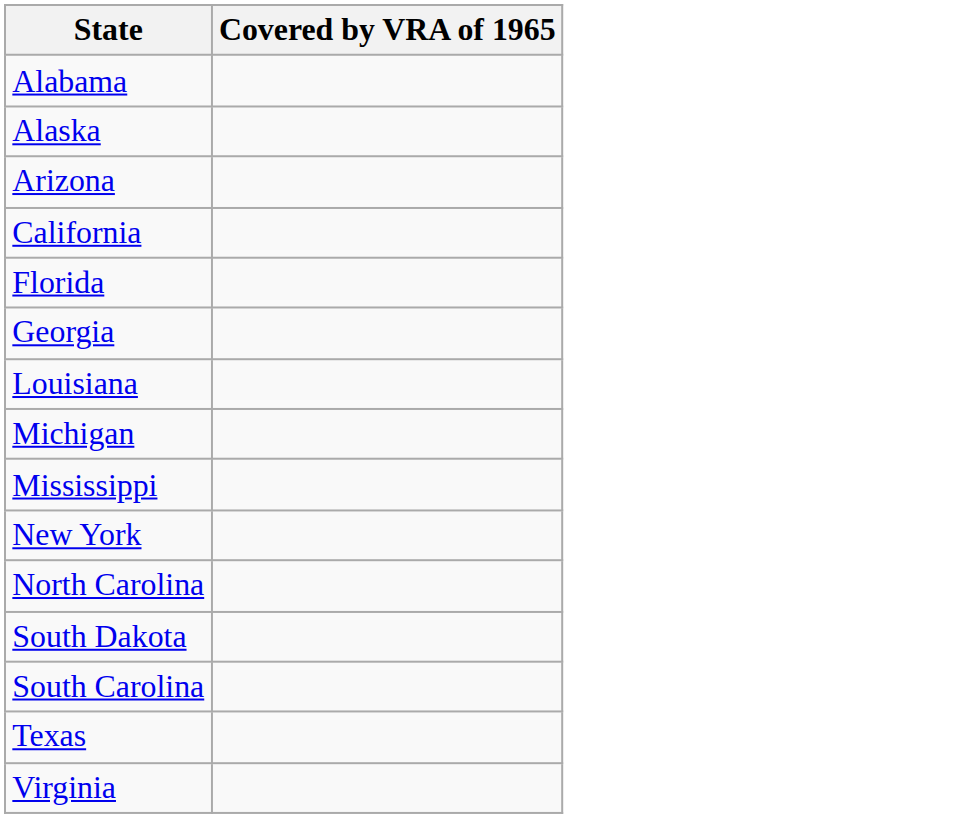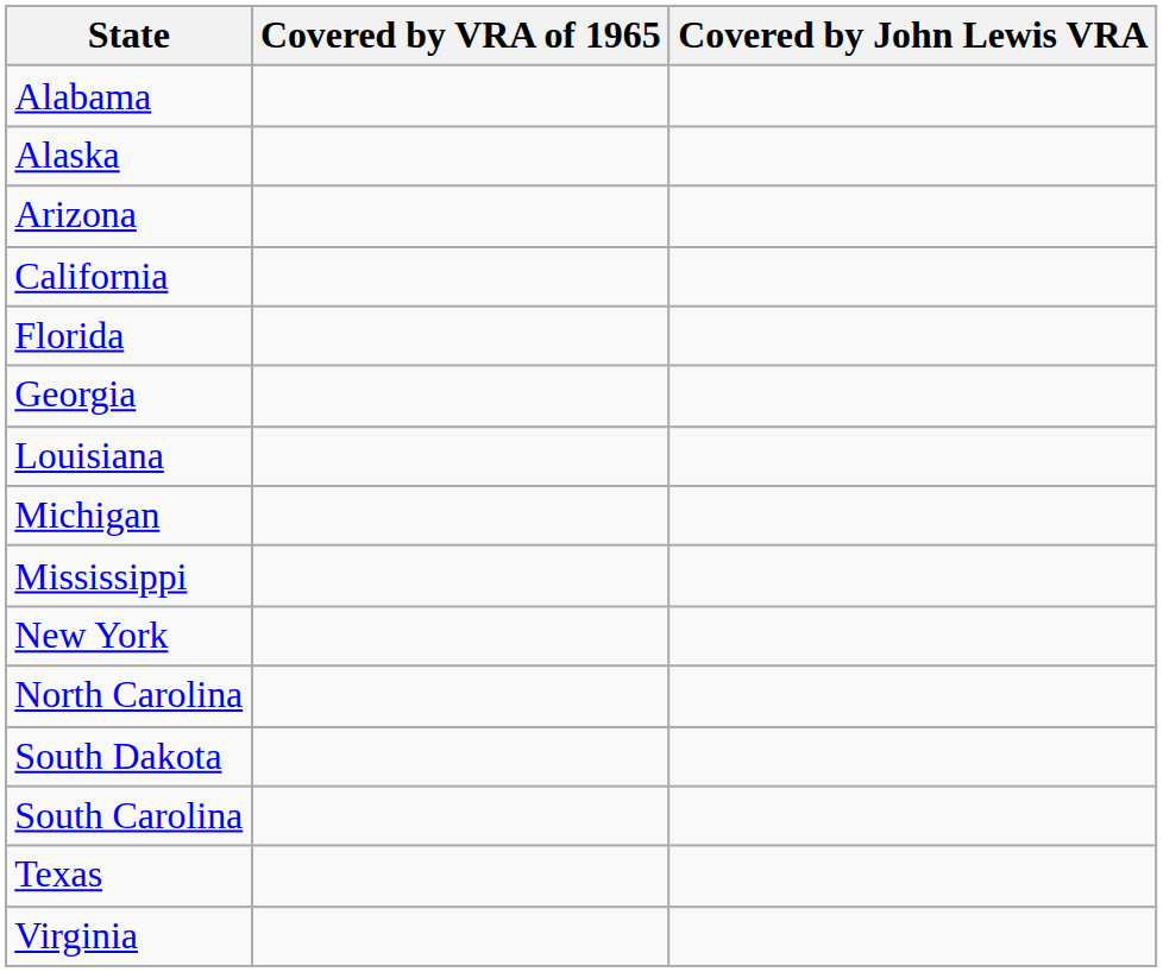+ column: Covered by John Lewis VRA
